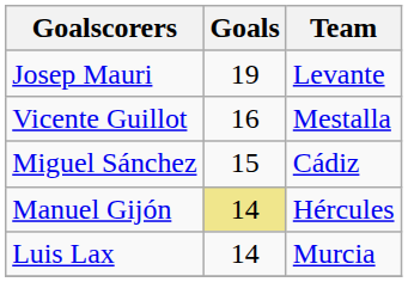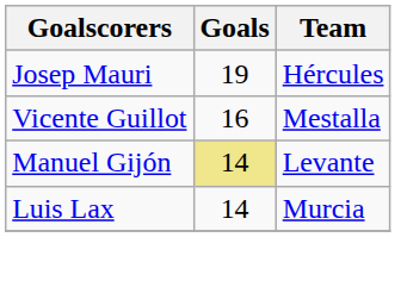Josep Mauri | Team: Levante -> Hércules
- row: Miguel Sánchez | 15 | Cádiz
Manuel Gijón | Team: Hércules -> Levante
